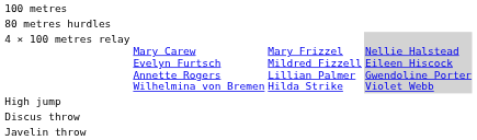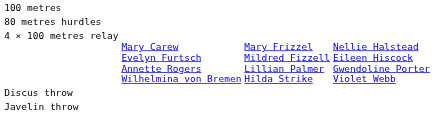4 × 100 metres relay | column 4: lightgrey background -> no background
- row: High jump
